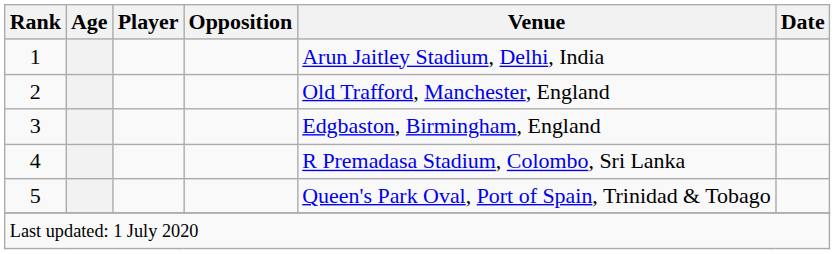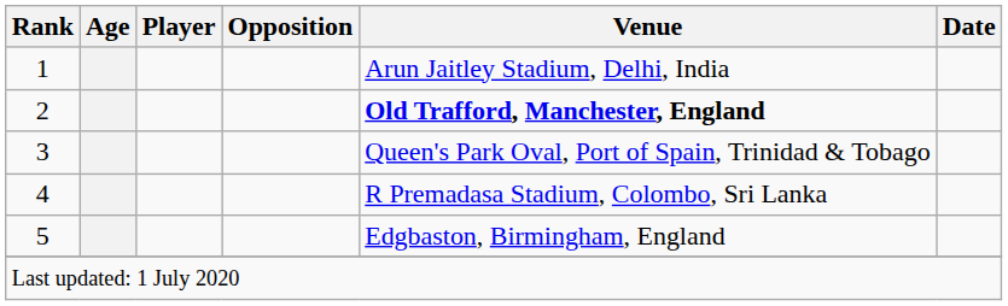2 | Venue: normal -> bold
3 | Venue: Edgbaston, Birmingham, England -> Queen's Park Oval, Port of Spain, Trinidad & Tobago
5 | Venue: Queen's Park Oval, Port of Spain, Trinidad & Tobago -> Edgbaston, Birmingham, England
